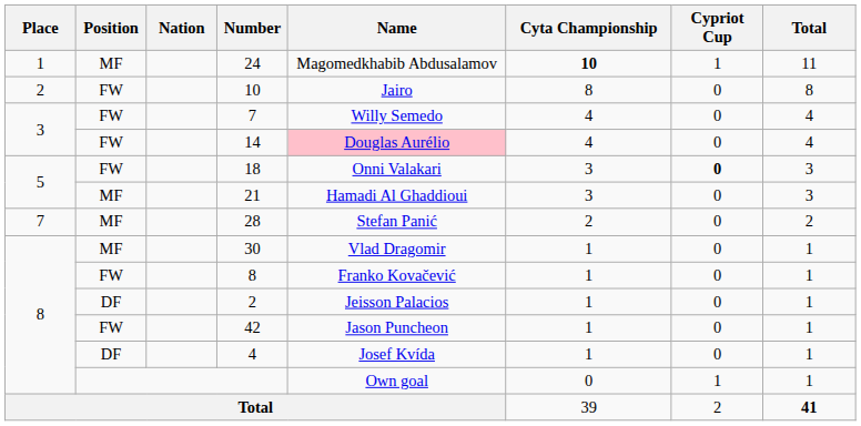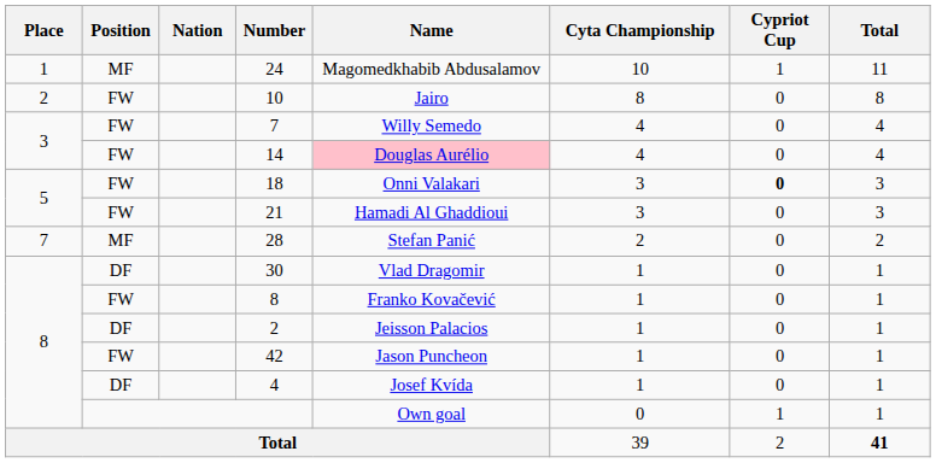24 | Cyta Championship: bold -> normal
21 | Position: MF -> FW
30 | Position: MF -> DF
